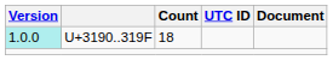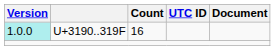U+3190..319F | Count: 18 -> 16
